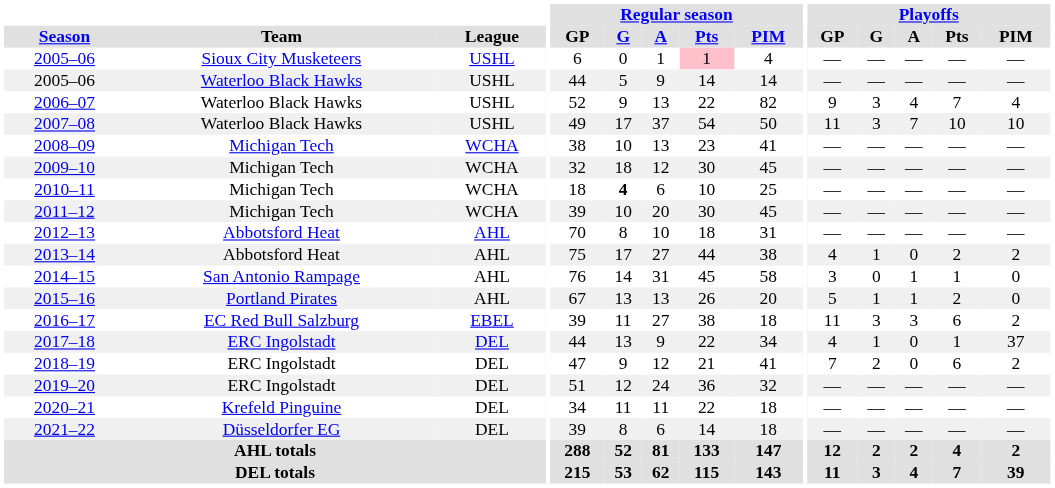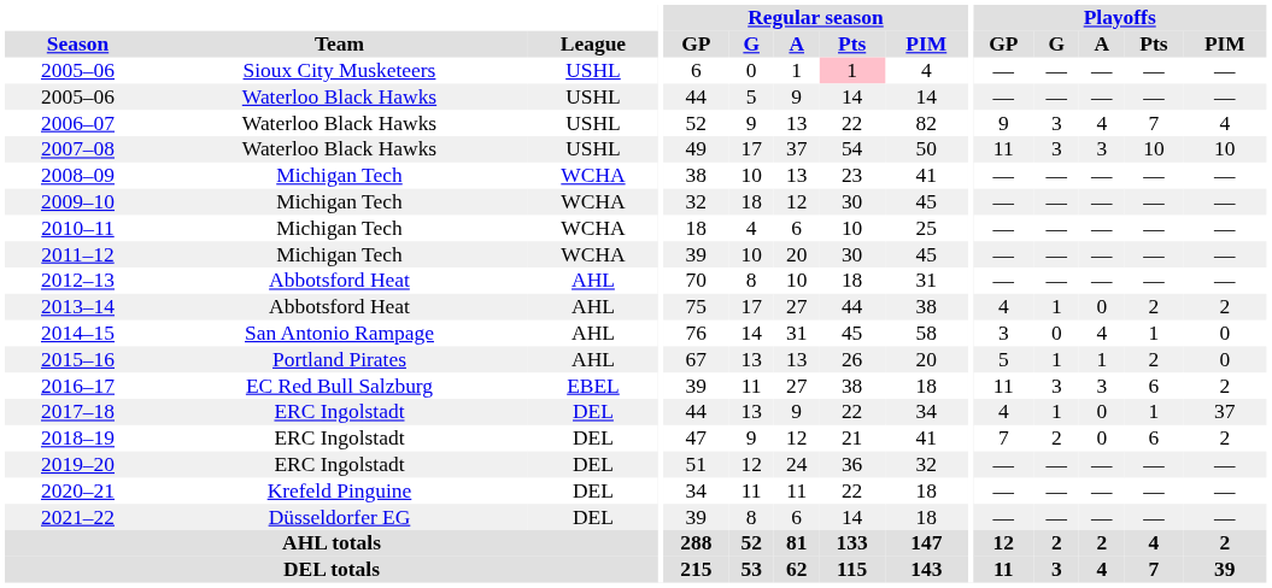2007–08 | Playoffs / A: 7 -> 3
2010–11 | Regular season / G: bold -> normal
2014–15 | Playoffs / A: 1 -> 4
